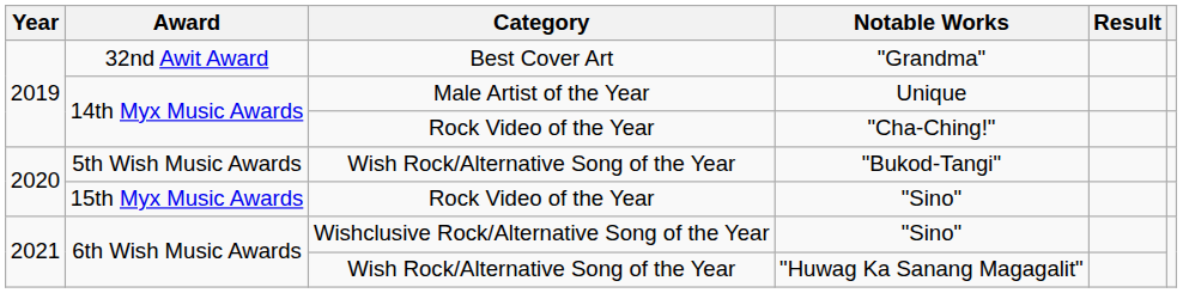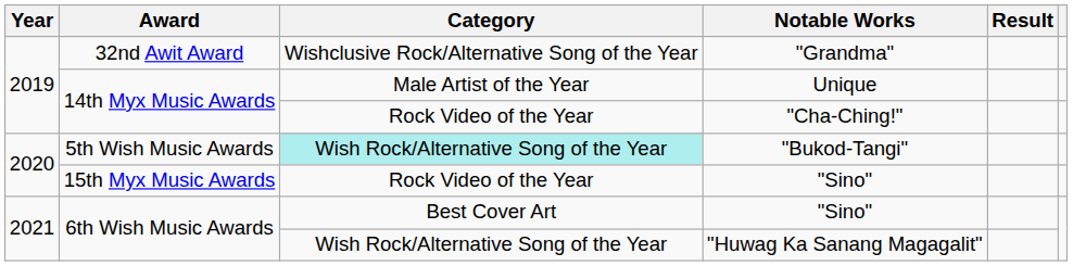"Grandma" | Category: Best Cover Art -> Wishclusive Rock/Alternative Song of the Year
"Bukod-Tangi" | Category: no background -> paleturquoise background
6th Wish Music Awards / "Sino" | Category: Wishclusive Rock/Alternative Song of the Year -> Best Cover Art
